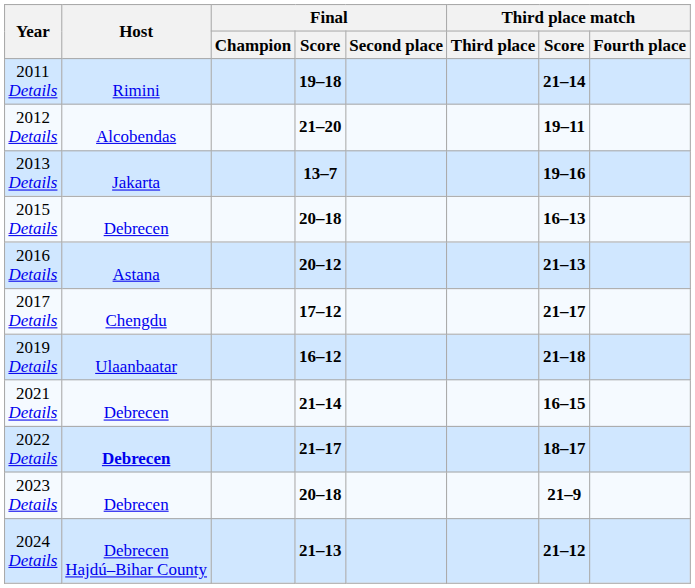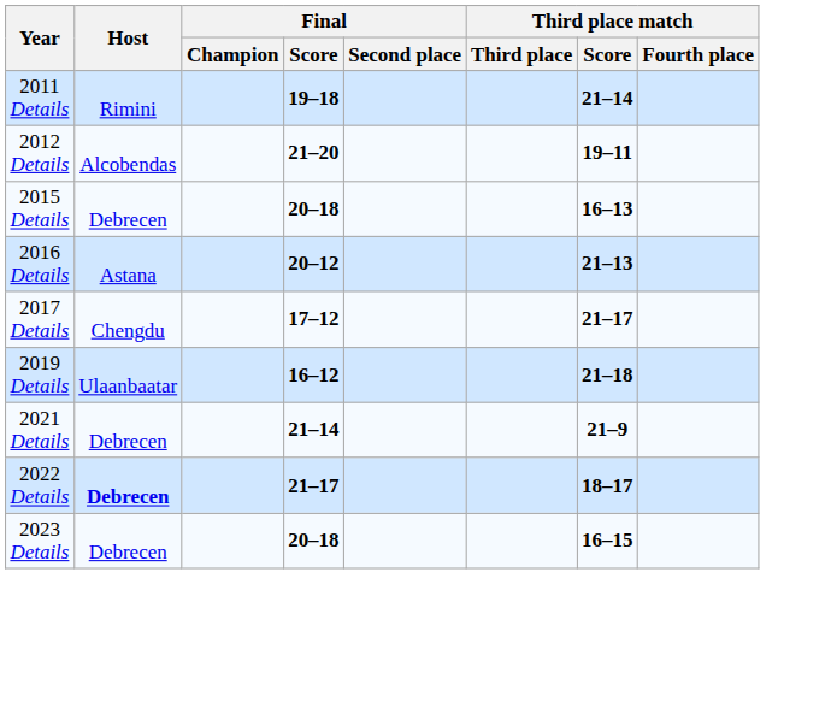- row: 2013 Details | Jakarta | 13–7 | 19–16
2021 Details | Third place match / Score: 16–15 -> 21–9
2023 Details | Third place match / Score: 21–9 -> 16–15
- row: 2024 Details | Debrecen Hajdú–Bihar County | 21–13 | 21–12
